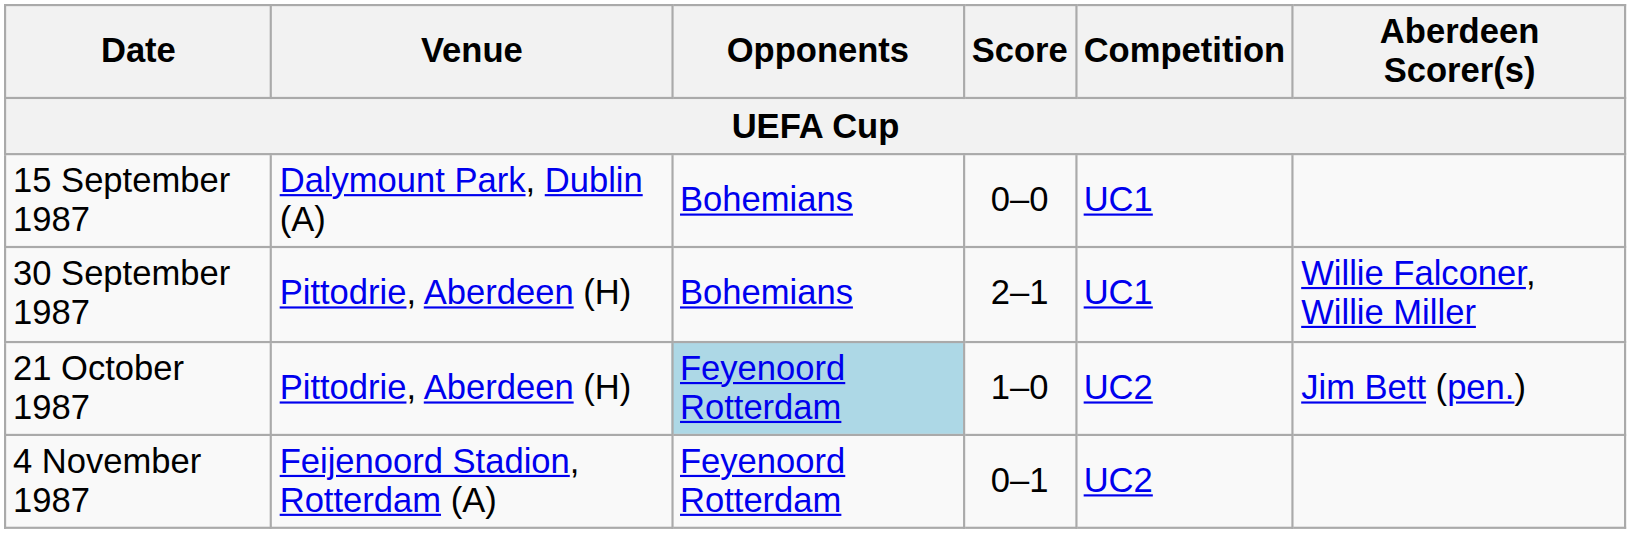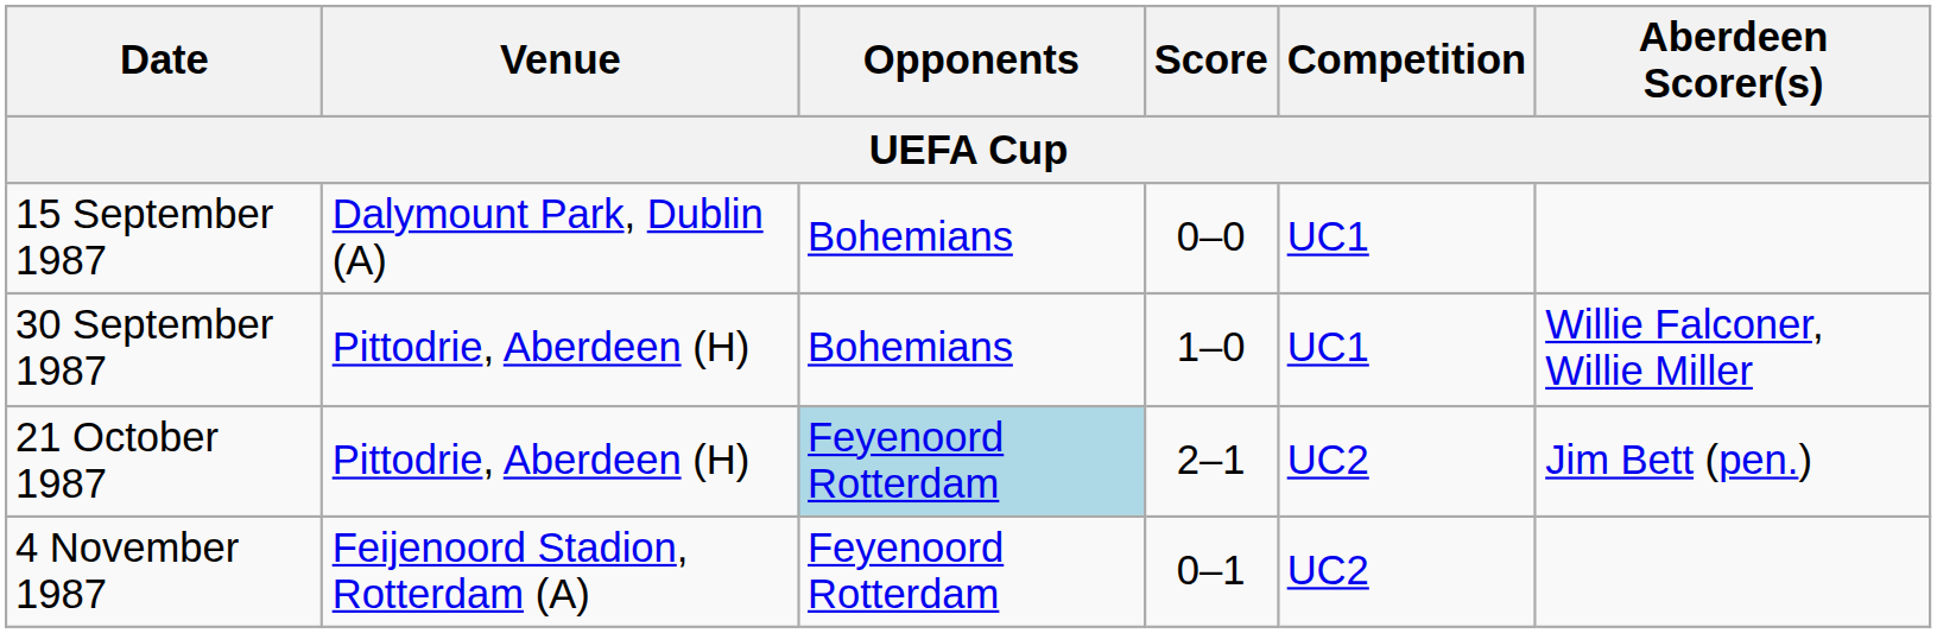30 September 1987 | Score: 2–1 -> 1–0
21 October 1987 | Score: 1–0 -> 2–1
